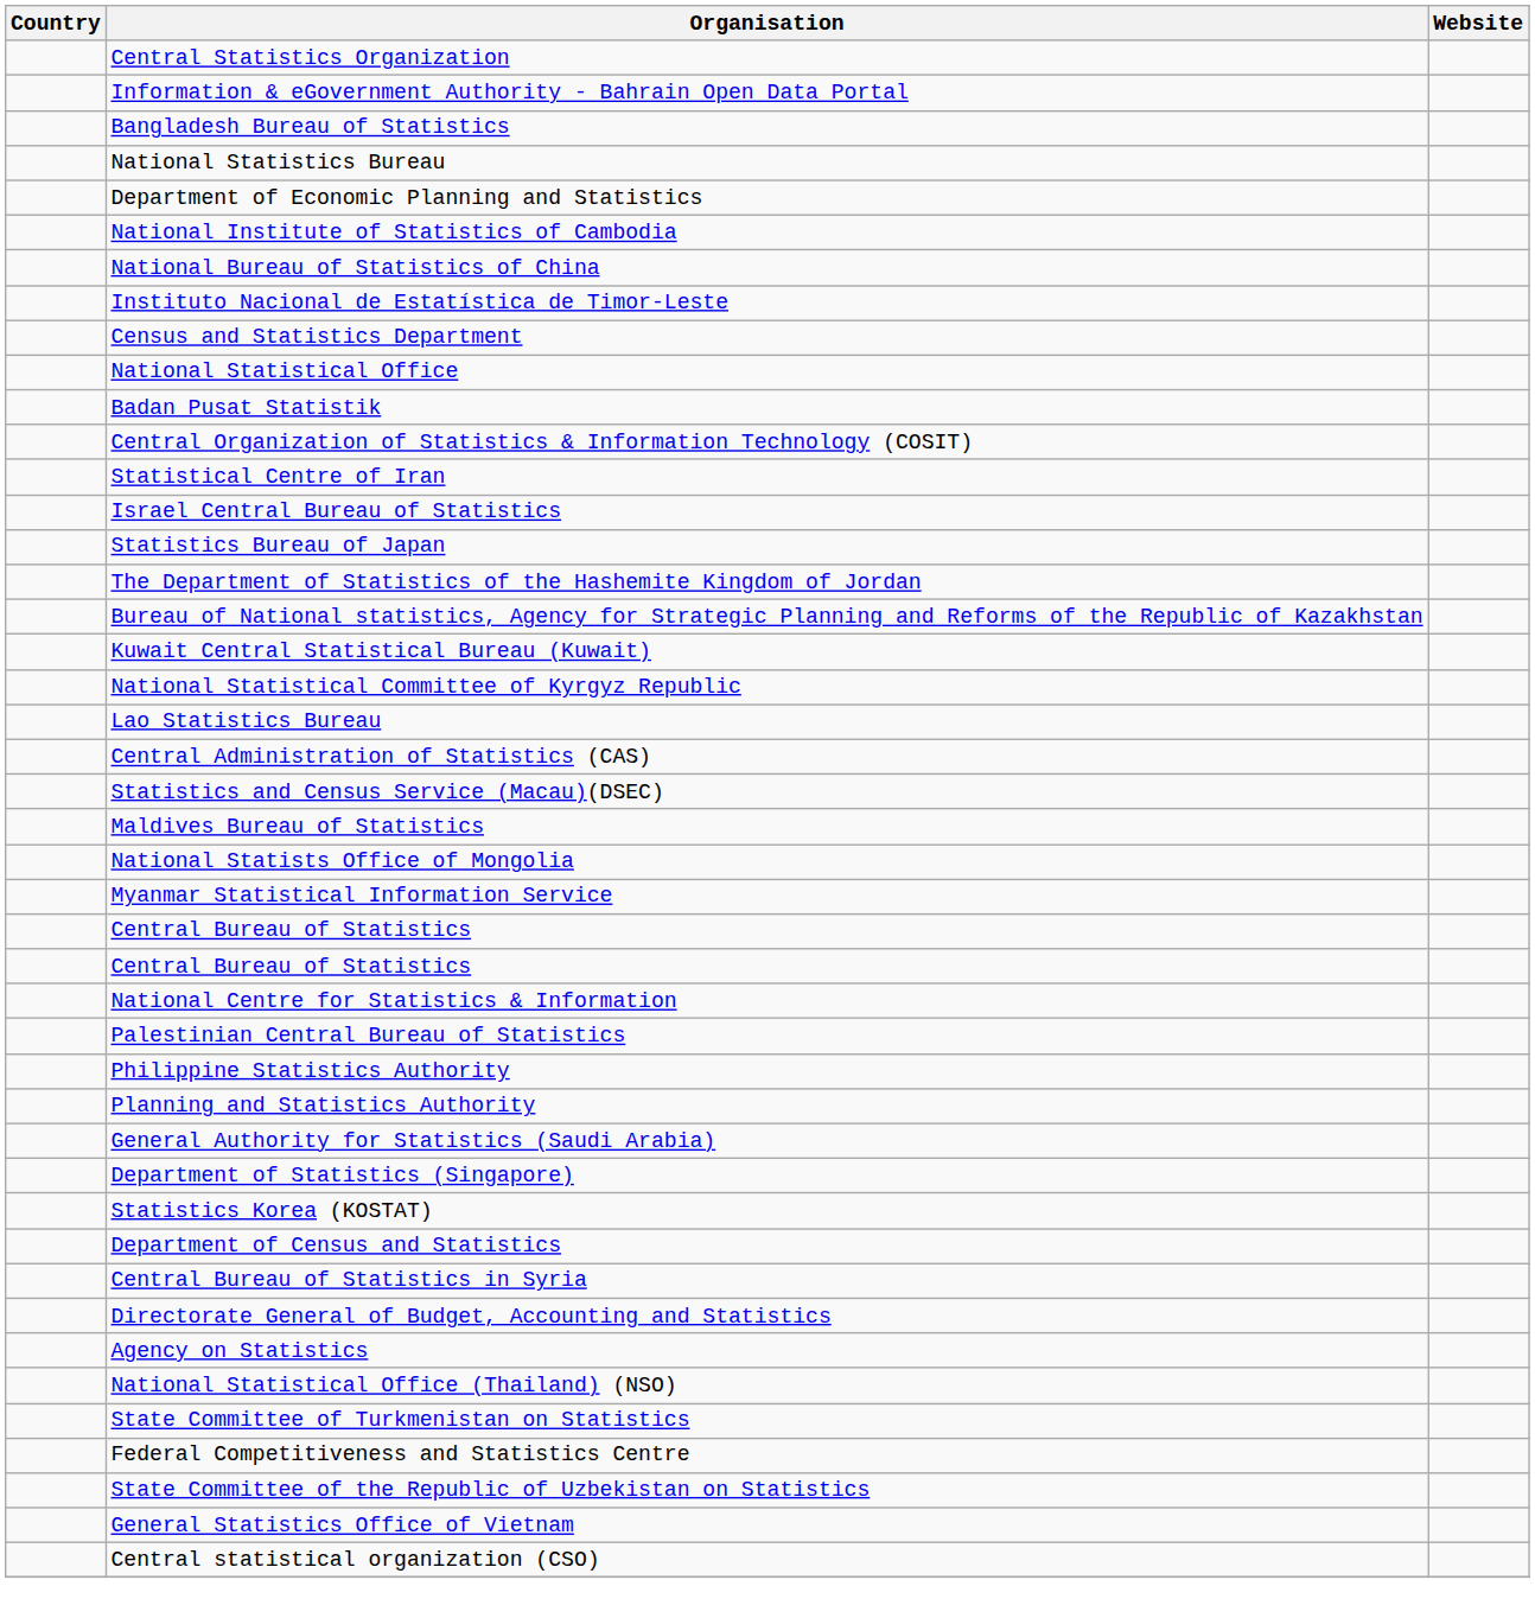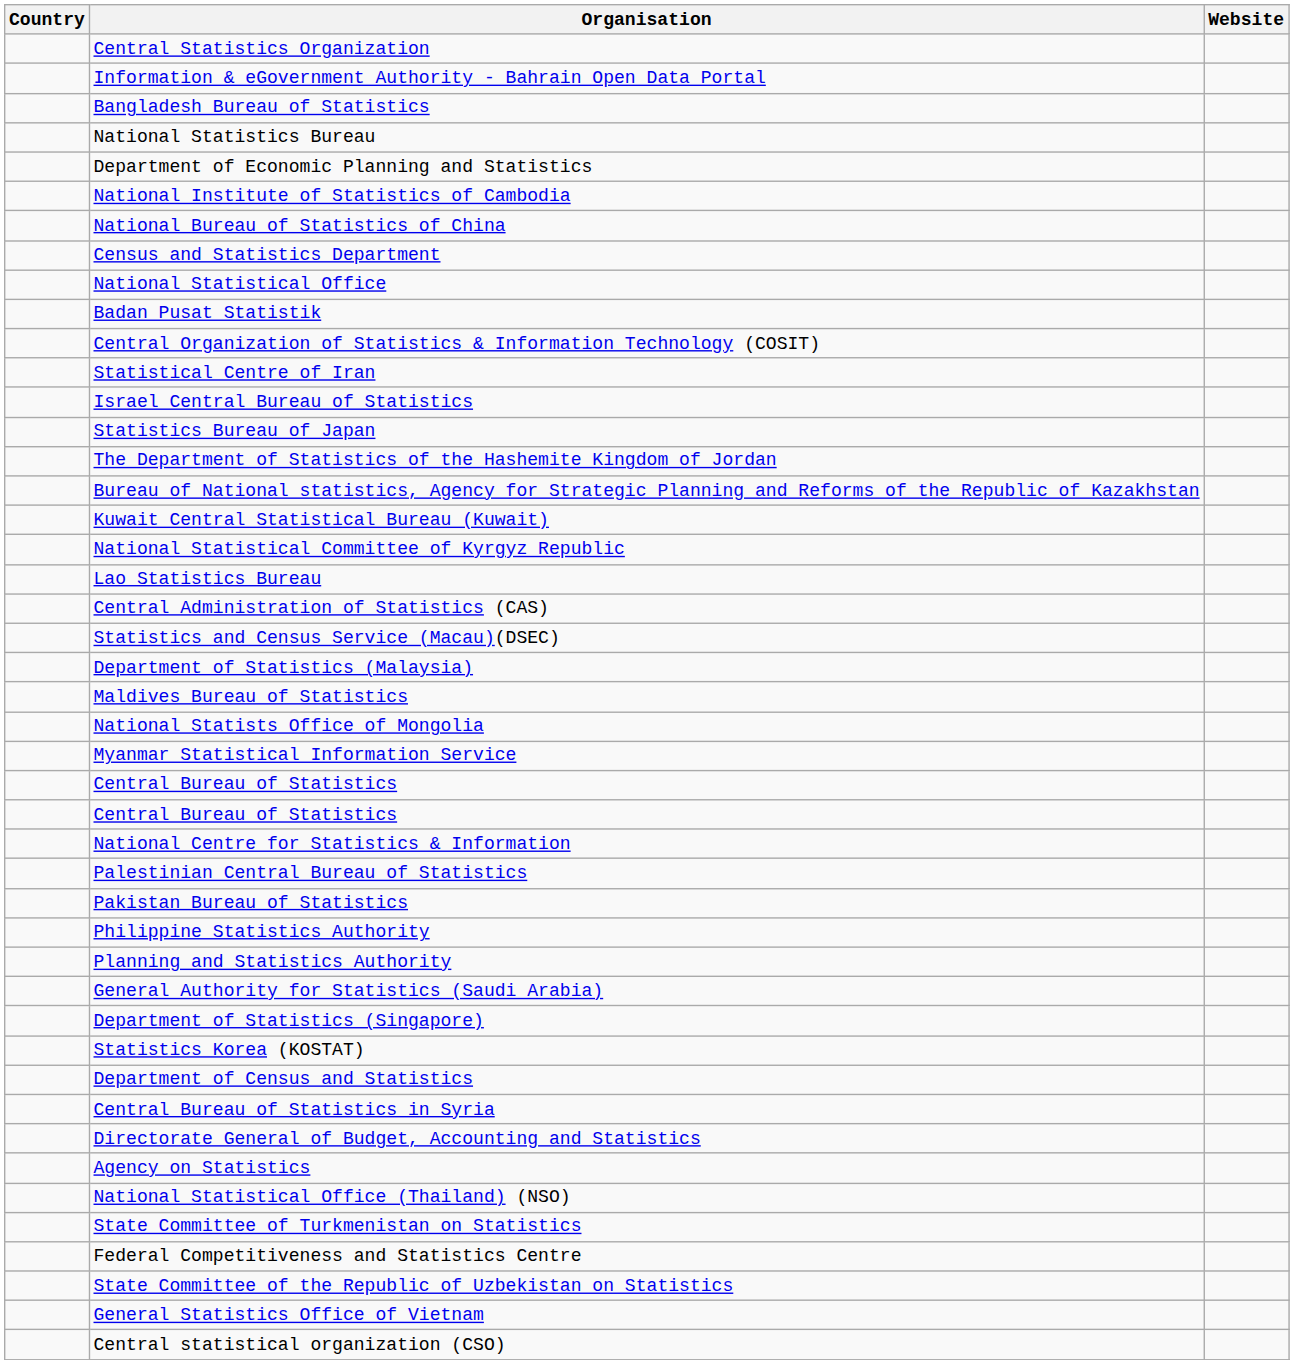- row: Instituto Nacional de Estatística de Timor-Leste
+ row: Department of Statistics (Malaysia)
+ row: Pakistan Bureau of Statistics
